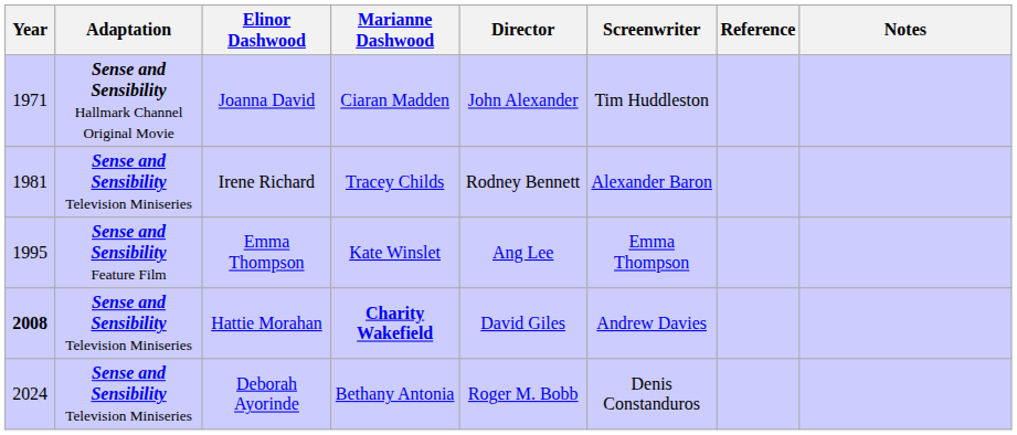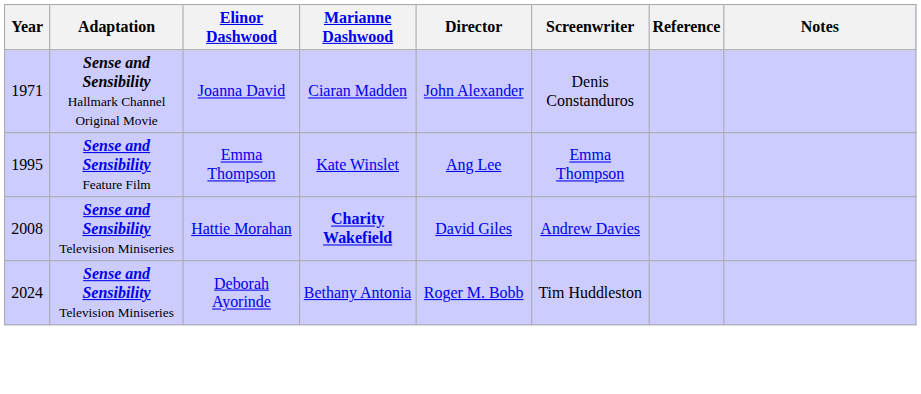Joanna David | Screenwriter: Tim Huddleston -> Denis Constanduros
- row: 1981 | Sense and Sensibility Television Miniseries | Irene Richard | Tracey Childs | Rodney Bennett | Alexander Baron
Hattie Morahan | Year: bold -> normal
Deborah Ayorinde | Screenwriter: Denis Constanduros -> Tim Huddleston
